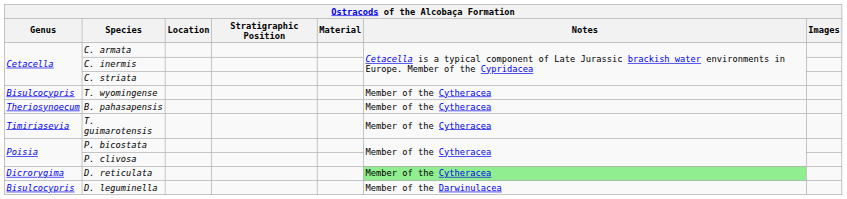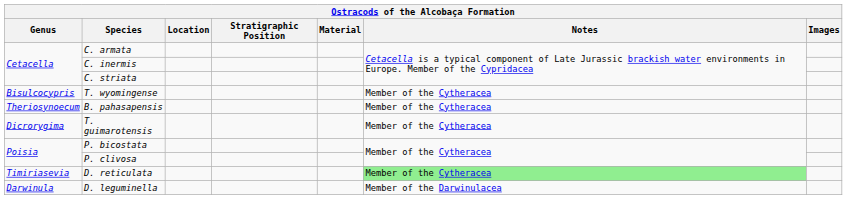T. guimarotensis | Genus: Timiriasevia -> Dicrorygima
D. reticulata | Genus: Dicrorygima -> Timiriasevia
D. leguminella | Genus: Bisulcocypris -> Darwinula
